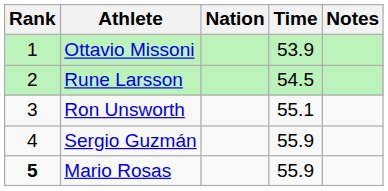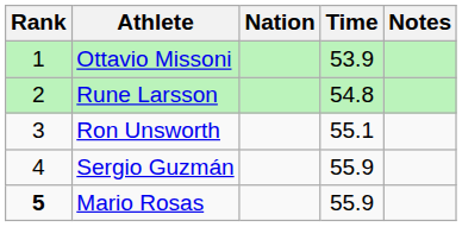Rune Larsson | Time: 54.5 -> 54.8
